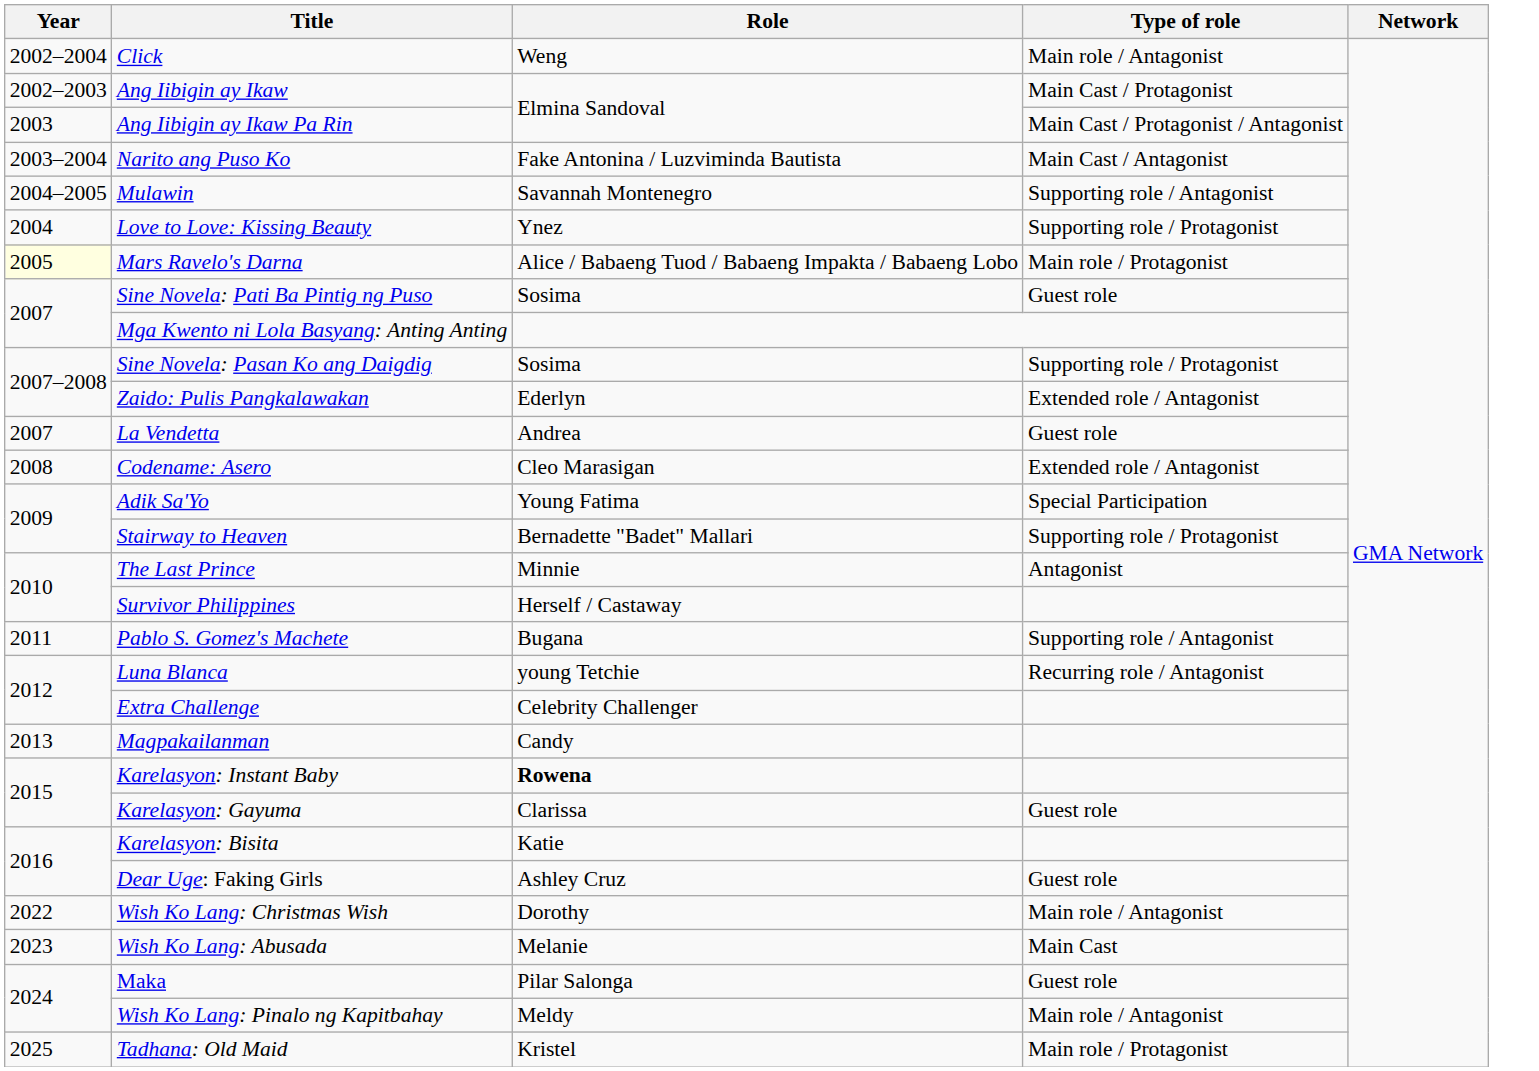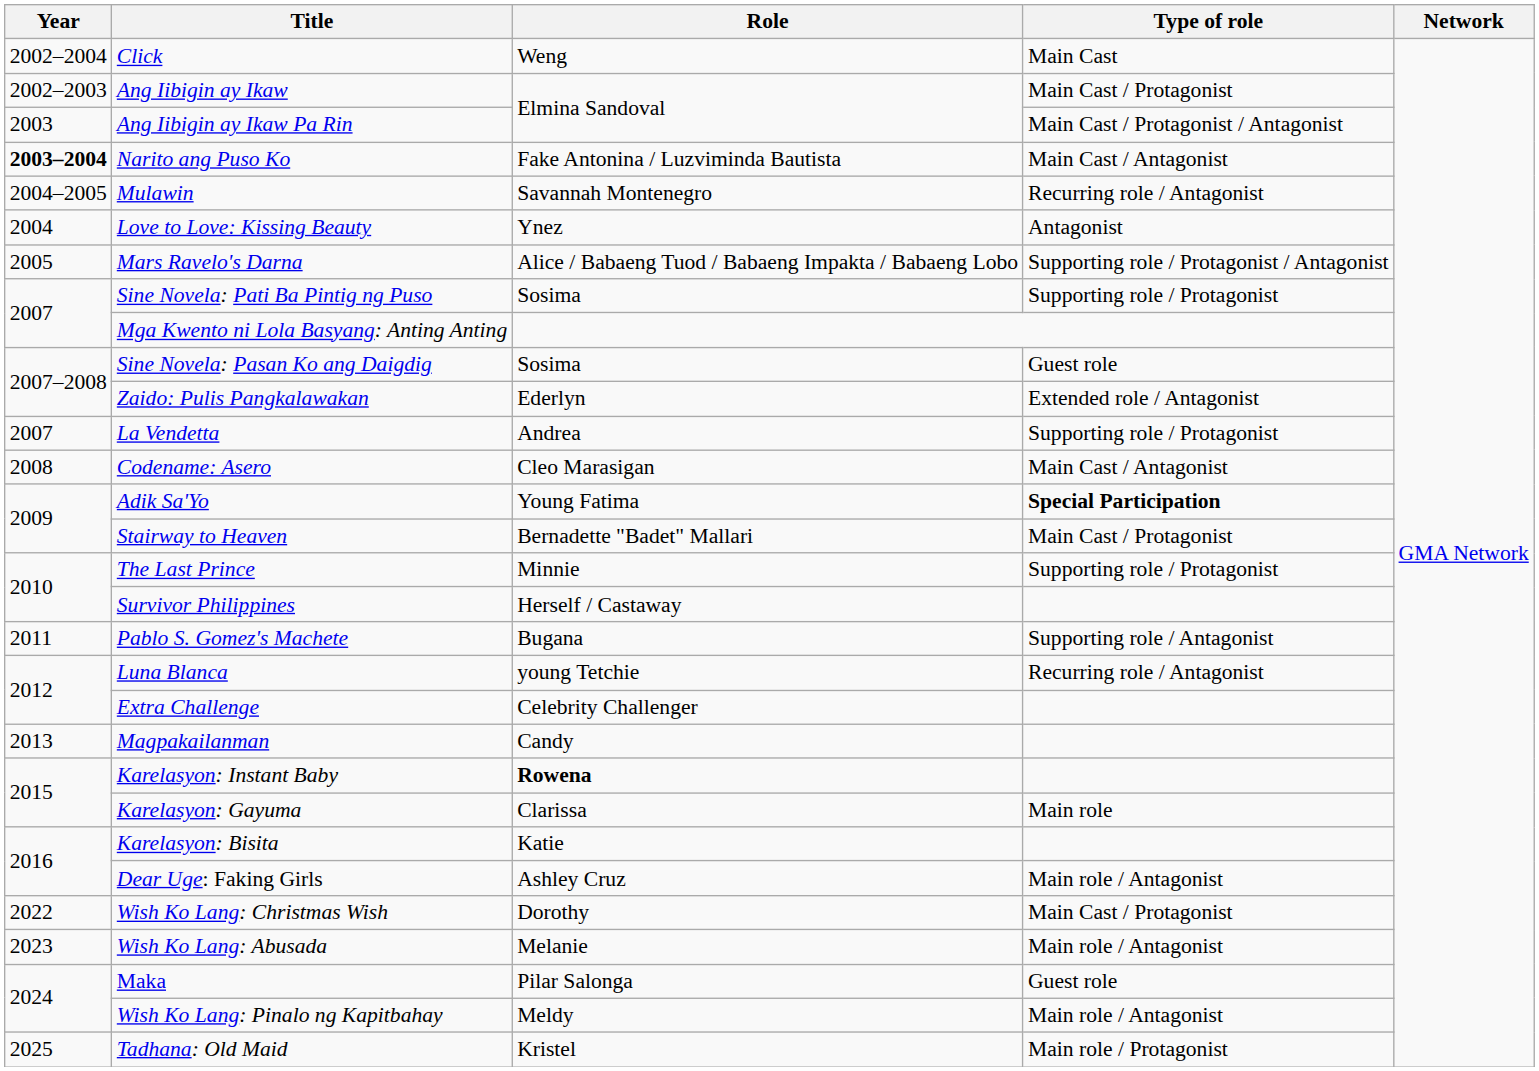Click | Type of role: Main role / Antagonist -> Main Cast
Narito ang Puso Ko | Year: normal -> bold
Mulawin | Type of role: Supporting role / Antagonist -> Recurring role / Antagonist
Love to Love: Kissing Beauty | Type of role: Supporting role / Protagonist -> Antagonist
Mars Ravelo's Darna | Year: lightyellow background -> no background
Mars Ravelo's Darna | Type of role: Main role / Protagonist -> Supporting role / Protagonist / Antagonist
Sine Novela: Pati Ba Pintig ng Puso | Type of role: Guest role -> Supporting role / Protagonist
Sine Novela: Pasan Ko ang Daigdig | Type of role: Supporting role / Protagonist -> Guest role
La Vendetta | Type of role: Guest role -> Supporting role / Protagonist
Codename: Asero | Type of role: Extended role / Antagonist -> Main Cast / Antagonist
Adik Sa'Yo | Type of role: normal -> bold
Stairway to Heaven | Type of role: Supporting role / Protagonist -> Main Cast / Protagonist
The Last Prince | Type of role: Antagonist -> Supporting role / Protagonist
Karelasyon: Gayuma | Type of role: Guest role -> Main role
Dear Uge: Faking Girls | Type of role: Guest role -> Main role / Antagonist
Wish Ko Lang: Christmas Wish | Type of role: Main role / Antagonist -> Main Cast / Protagonist
Wish Ko Lang: Abusada | Type of role: Main Cast -> Main role / Antagonist
